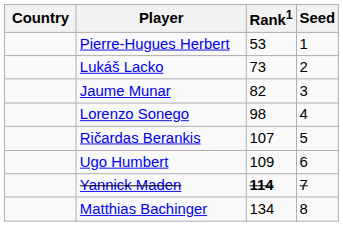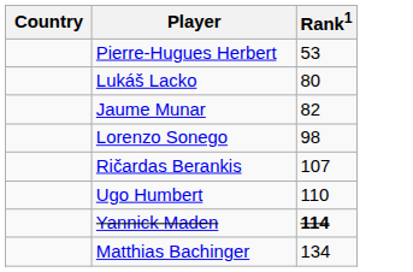- column: Seed | 1 | 2 | 3 | 4 | 5 | 6 | 7 | 8
Lukáš Lacko | Rank1: 73 -> 80
Ugo Humbert | Rank1: 109 -> 110
